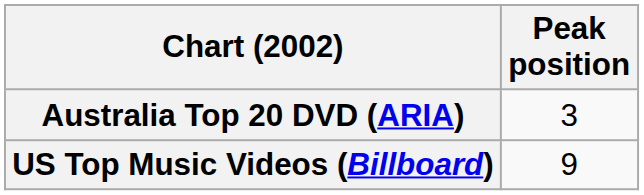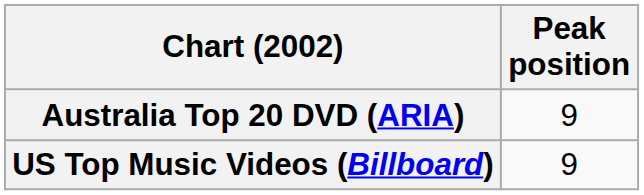Australia Top 20 DVD (ARIA) | Peak position: 3 -> 9
